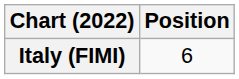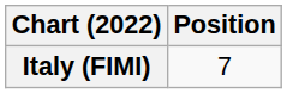Italy (FIMI) | Position: 6 -> 7
